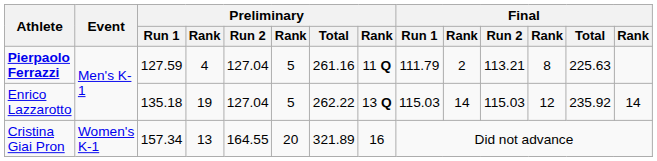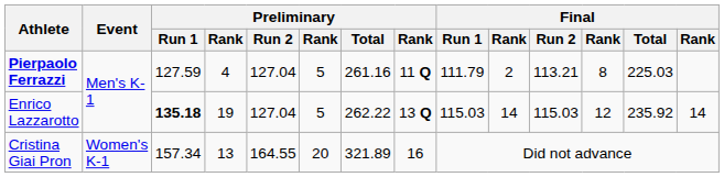Pierpaolo Ferrazzi | Final / Total: 225.63 -> 225.03
Enrico Lazzarotto | Preliminary / Run 1: normal -> bold
